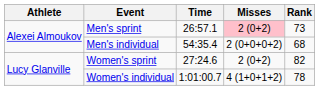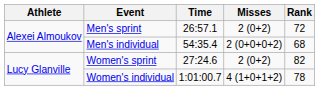Men's sprint | Misses: pink background -> no background
Men's sprint | Rank: 73 -> 72
